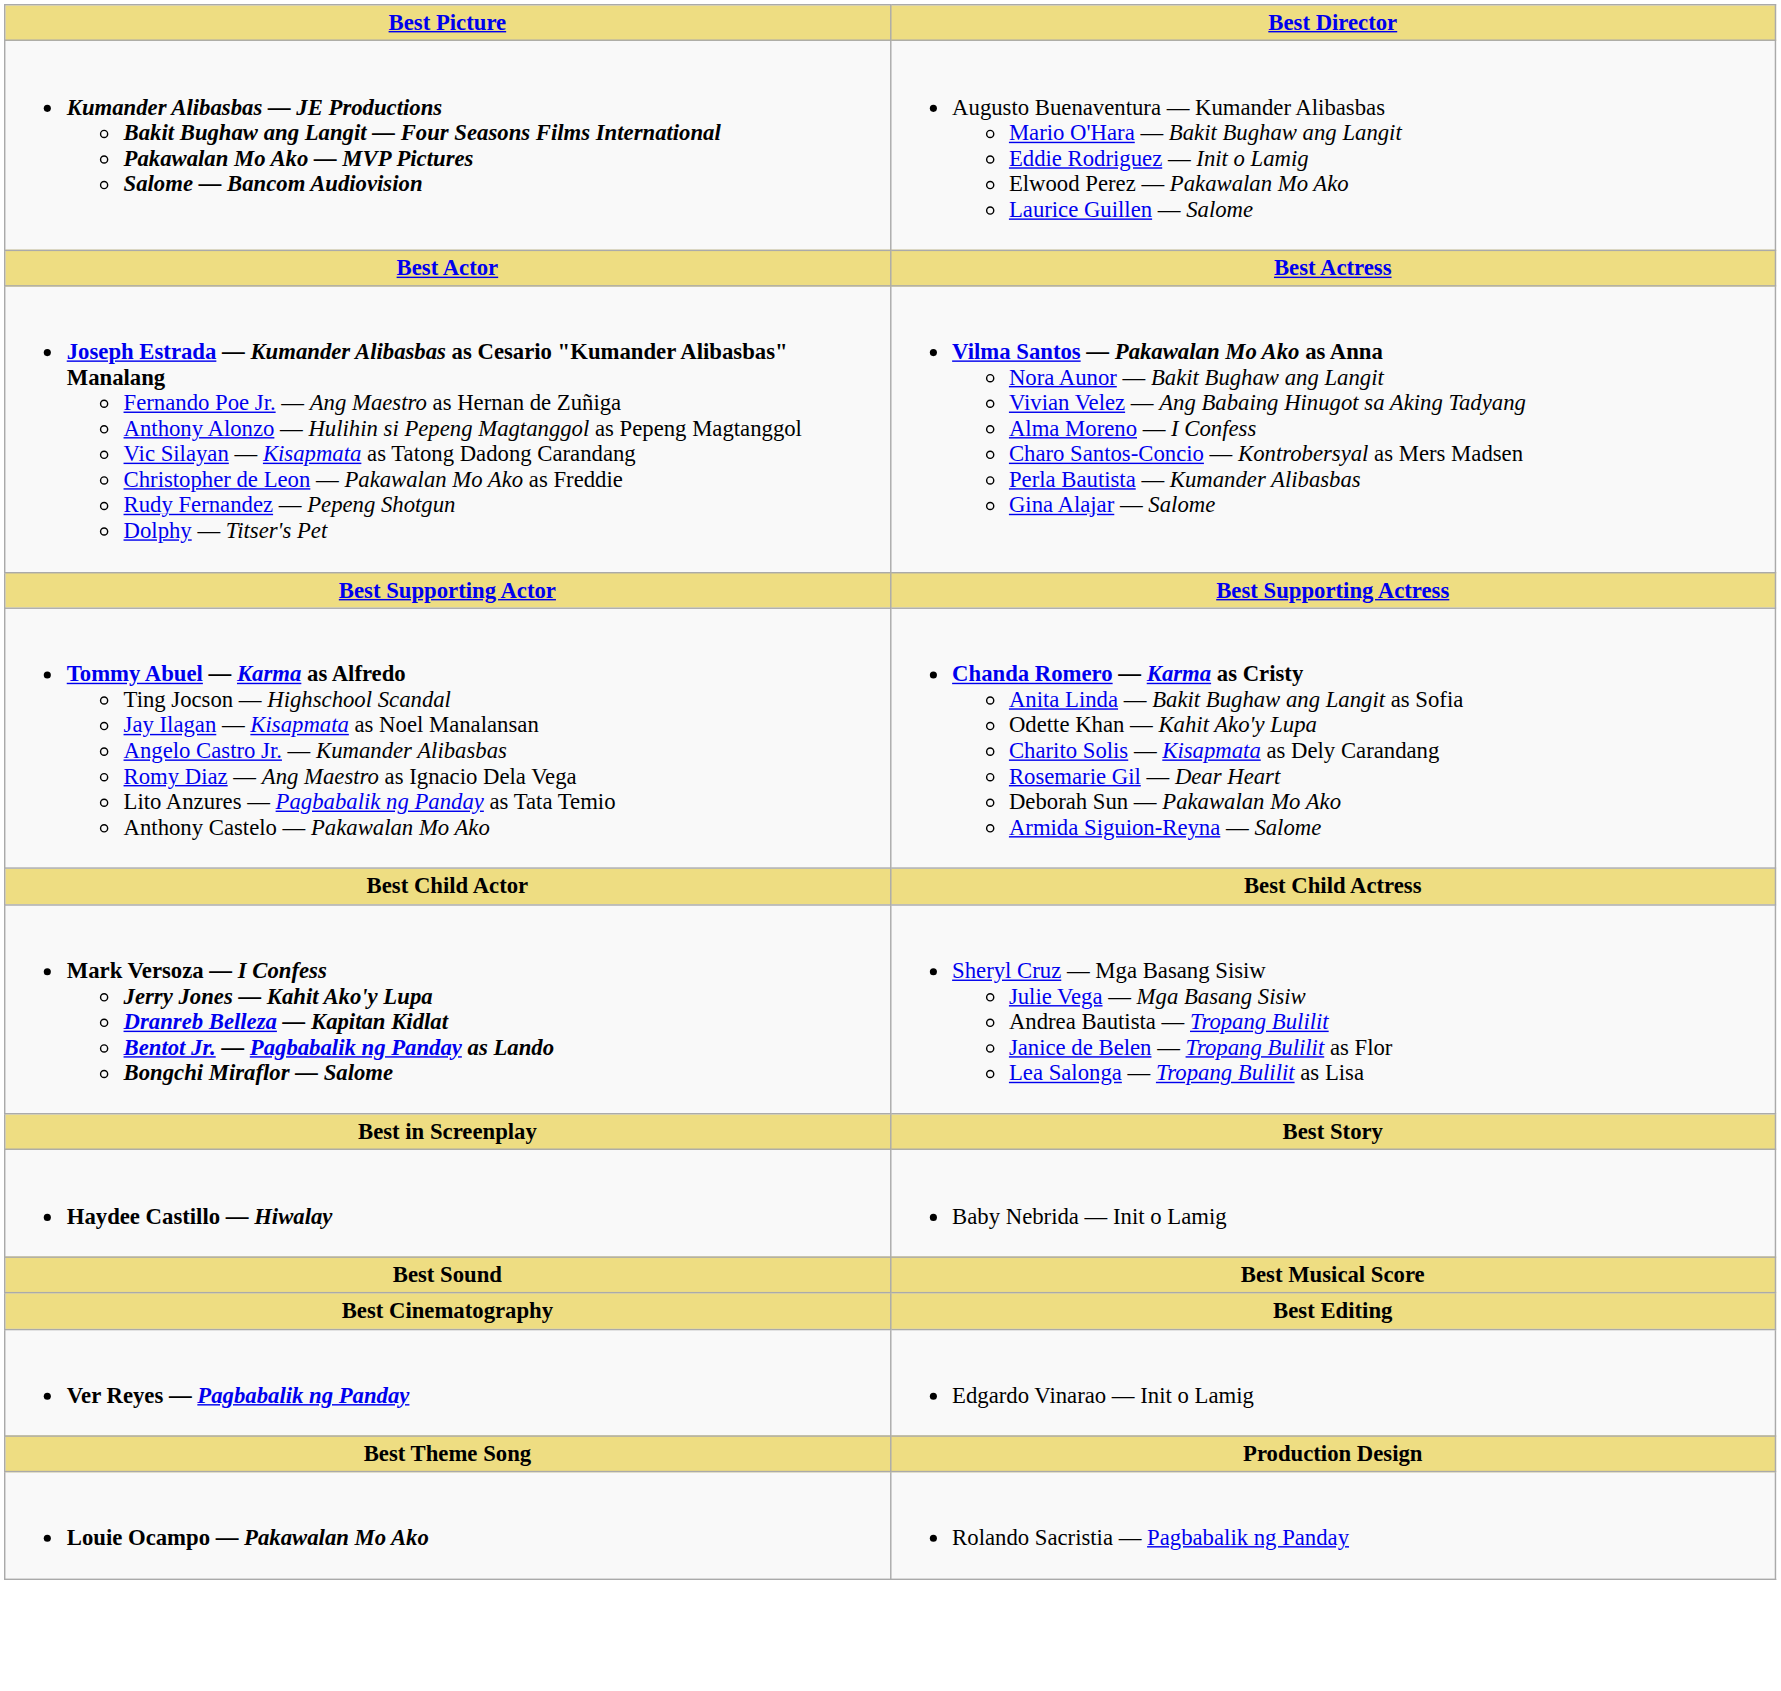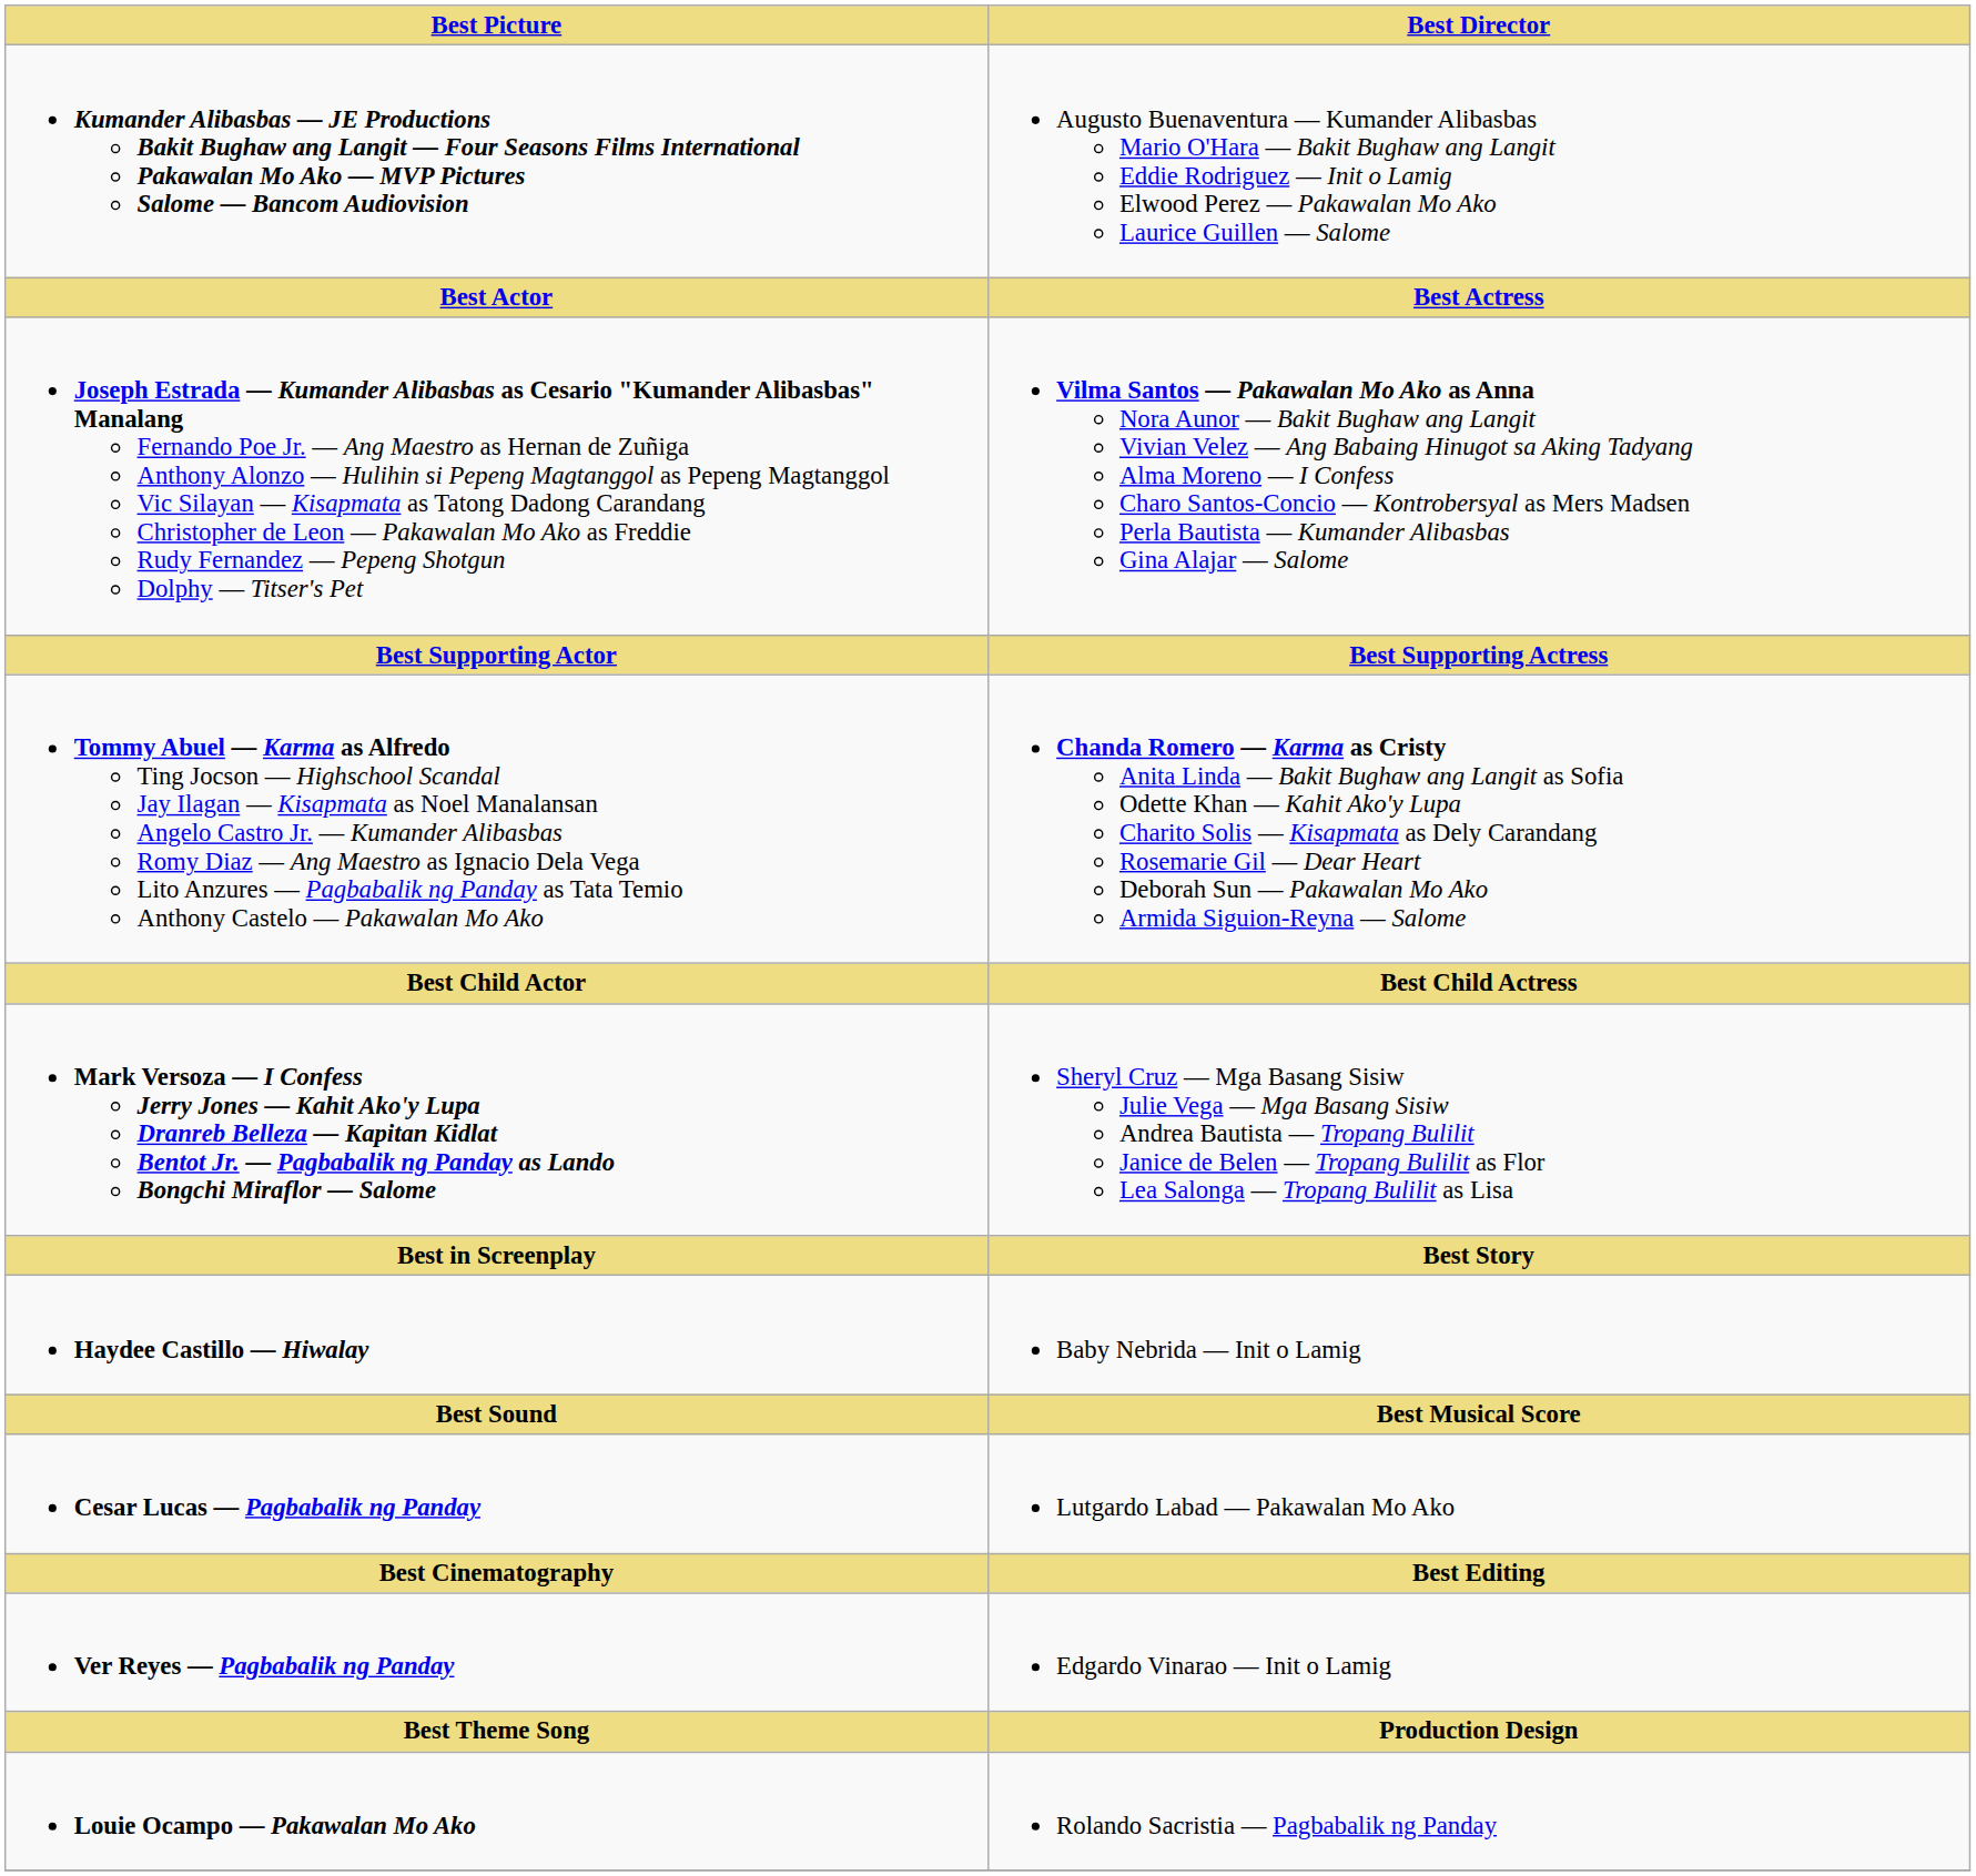+ row: Cesar Lucas — Pagbabalik ng Panday | Lutgardo Labad — Pakawalan Mo Ako
